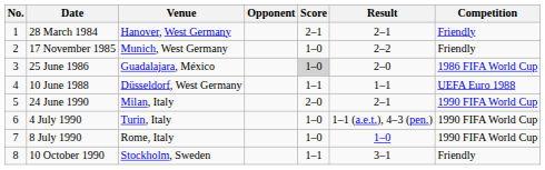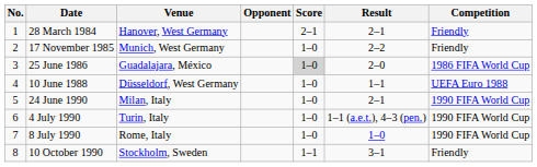10 June 1988 | Score: 1–1 -> 1–0
24 June 1990 | Score: 2–0 -> 1–0
